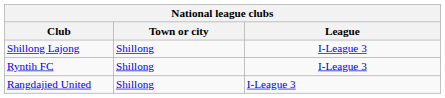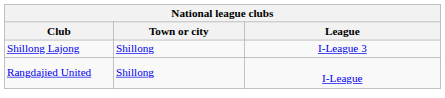- row: Ryntih FC | Shillong | I-League 3
Rangdajied United | League: I-League 3 -> I-League
